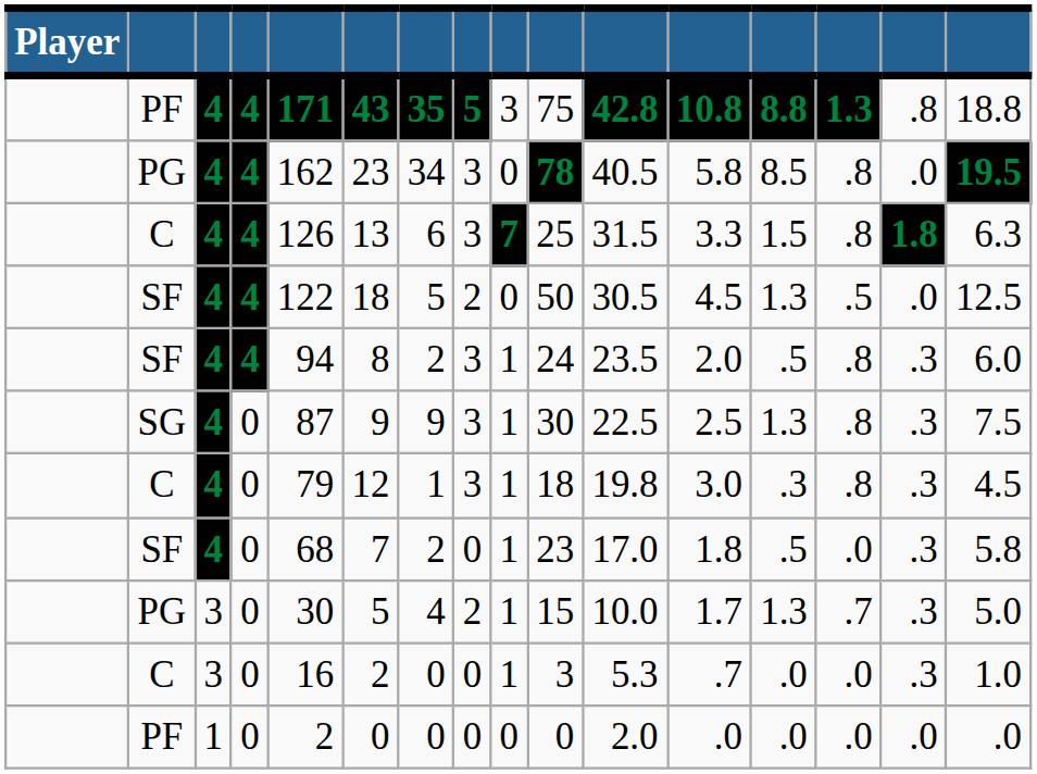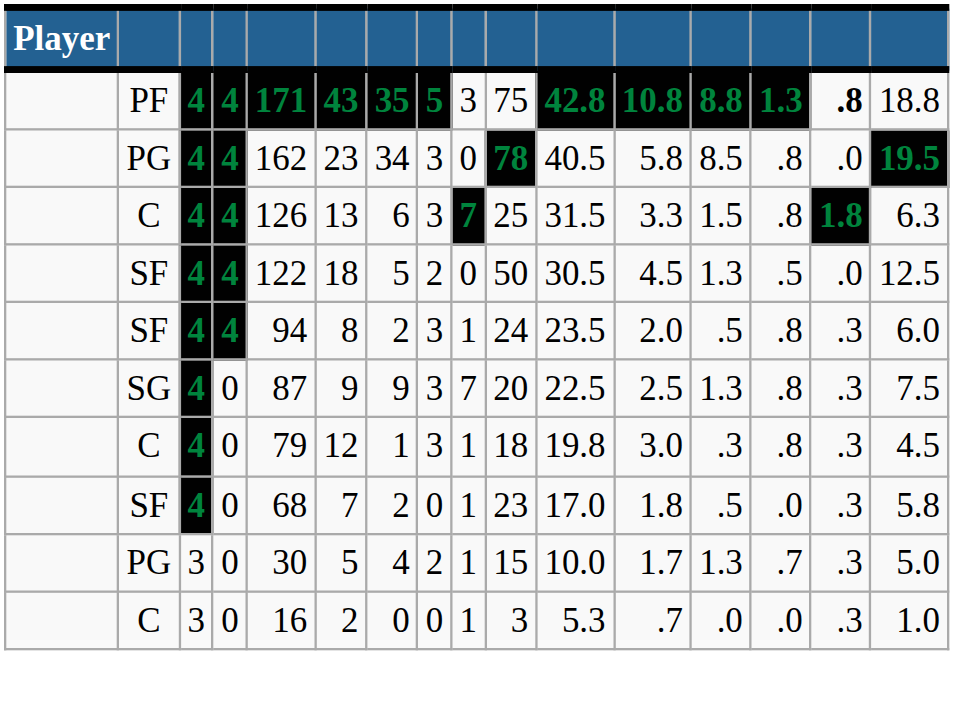PF / 4 | column 15: normal -> bold
SG | column 9: 1 -> 7
SG | column 10: 30 -> 20
- row: PF | 1 | 0 | 2 | 0 | 0 | 0 | 0 | 0 | 2.0 | .0 | .0 | .0 | .0 | .0
